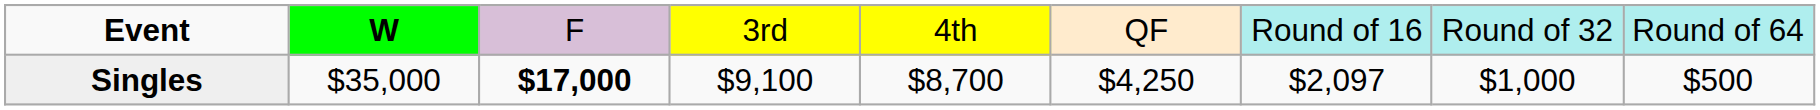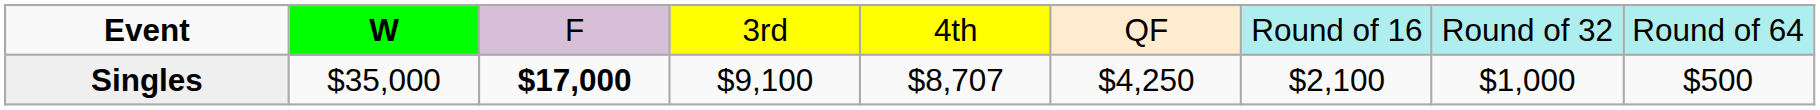Singles | column 5: $8,700 -> $8,707
Singles | column 7: $2,097 -> $2,100
